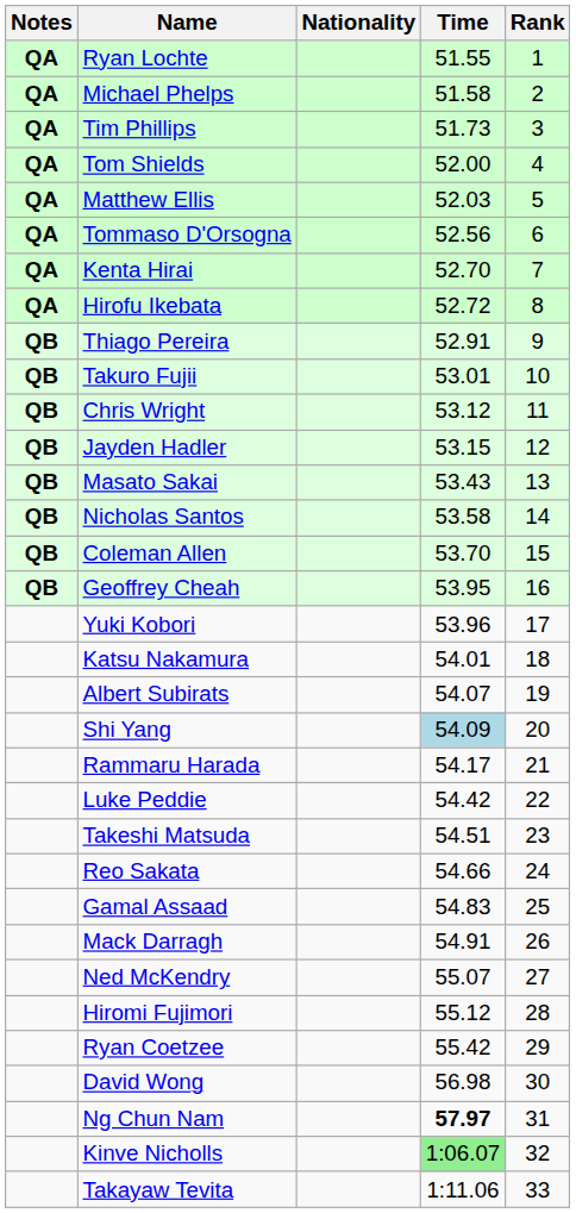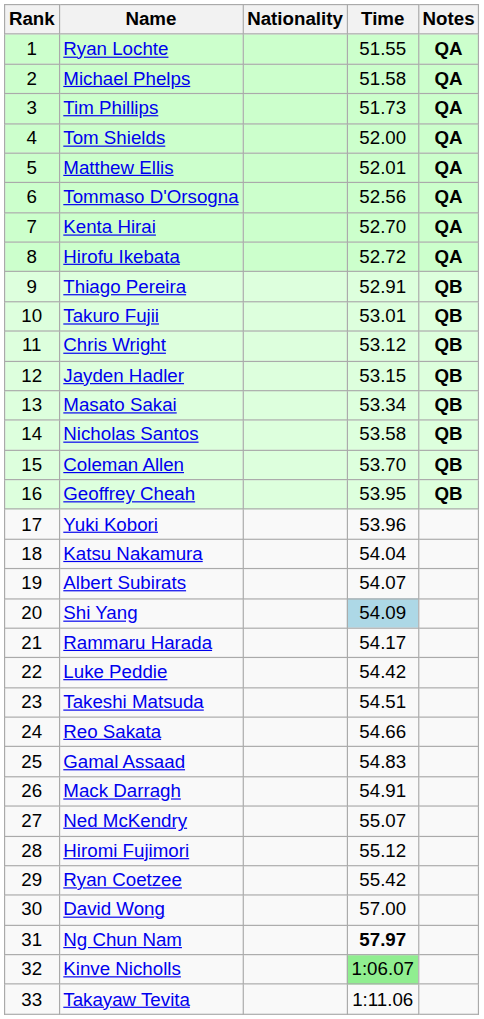columns swapped: Rank <-> Notes
Matthew Ellis | Time: 52.03 -> 52.01
Masato Sakai | Time: 53.43 -> 53.34
Katsu Nakamura | Time: 54.01 -> 54.04
David Wong | Time: 56.98 -> 57.00
